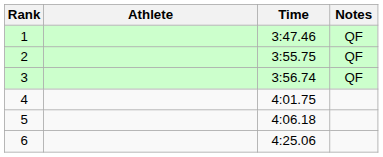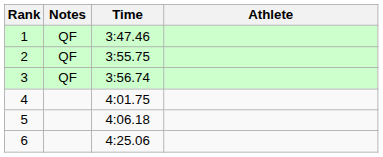columns swapped: Athlete <-> Notes
